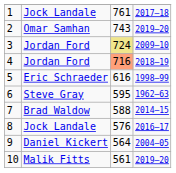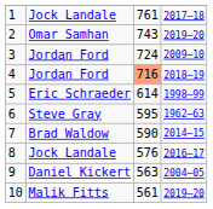3 | column 3: khaki background -> no background
5 | column 3: 616 -> 614
7 | column 3: 588 -> 590
9 | column 3: 564 -> 563
